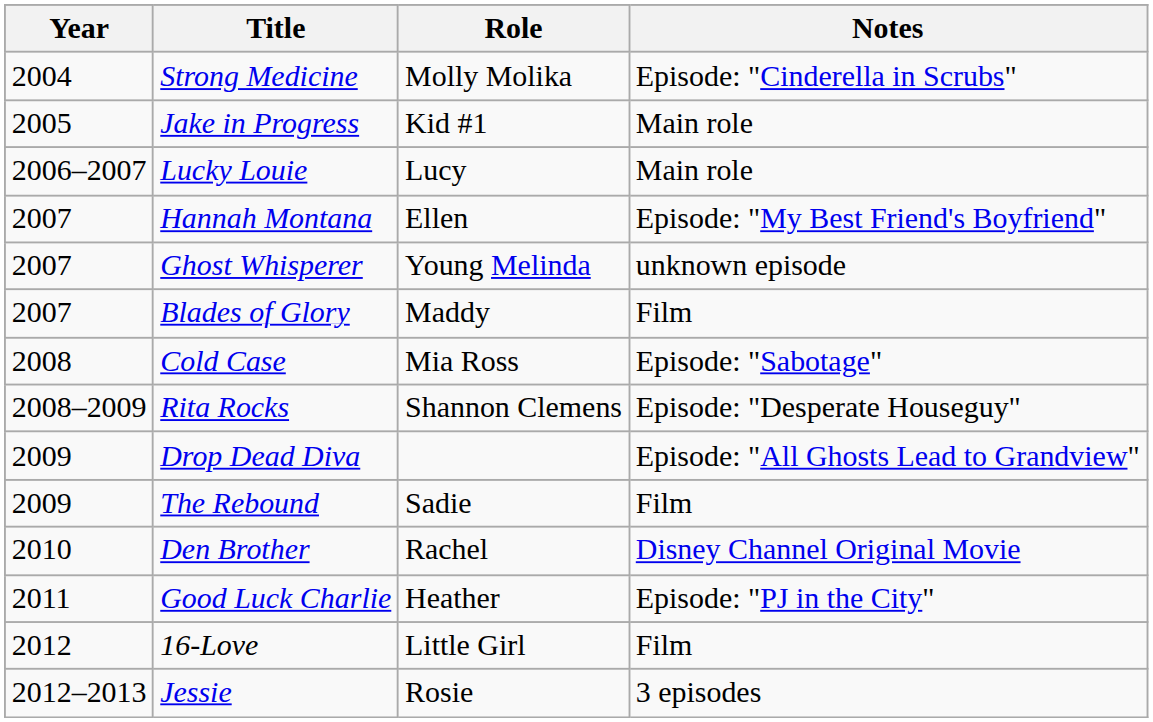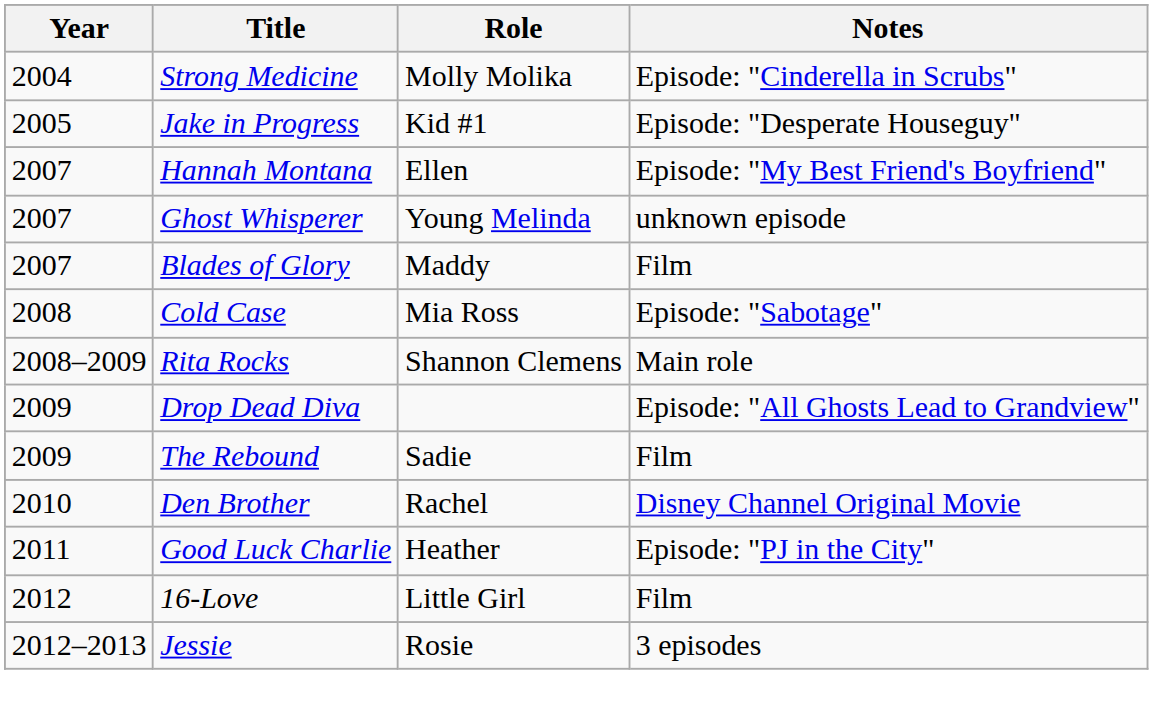Jake in Progress | Notes: Main role -> Episode: "Desperate Houseguy"
- row: 2006–2007 | Lucky Louie | Lucy | Main role
Rita Rocks | Notes: Episode: "Desperate Houseguy" -> Main role
